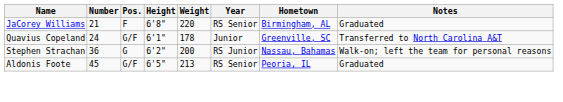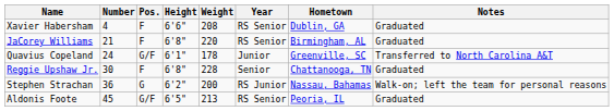+ row: Xavier Habersham | 4 | F | 6'6" | 208 | RS Senior | Dublin, GA | Graduated
+ row: Reggie Upshaw Jr. | 30 | F | 6'8" | 228 | Senior | Chattanooga, TN | Graduated
